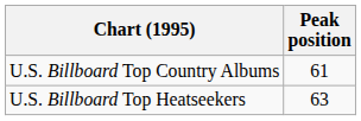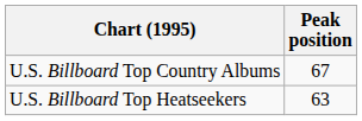U.S. Billboard Top Country Albums | Peak position: 61 -> 67
